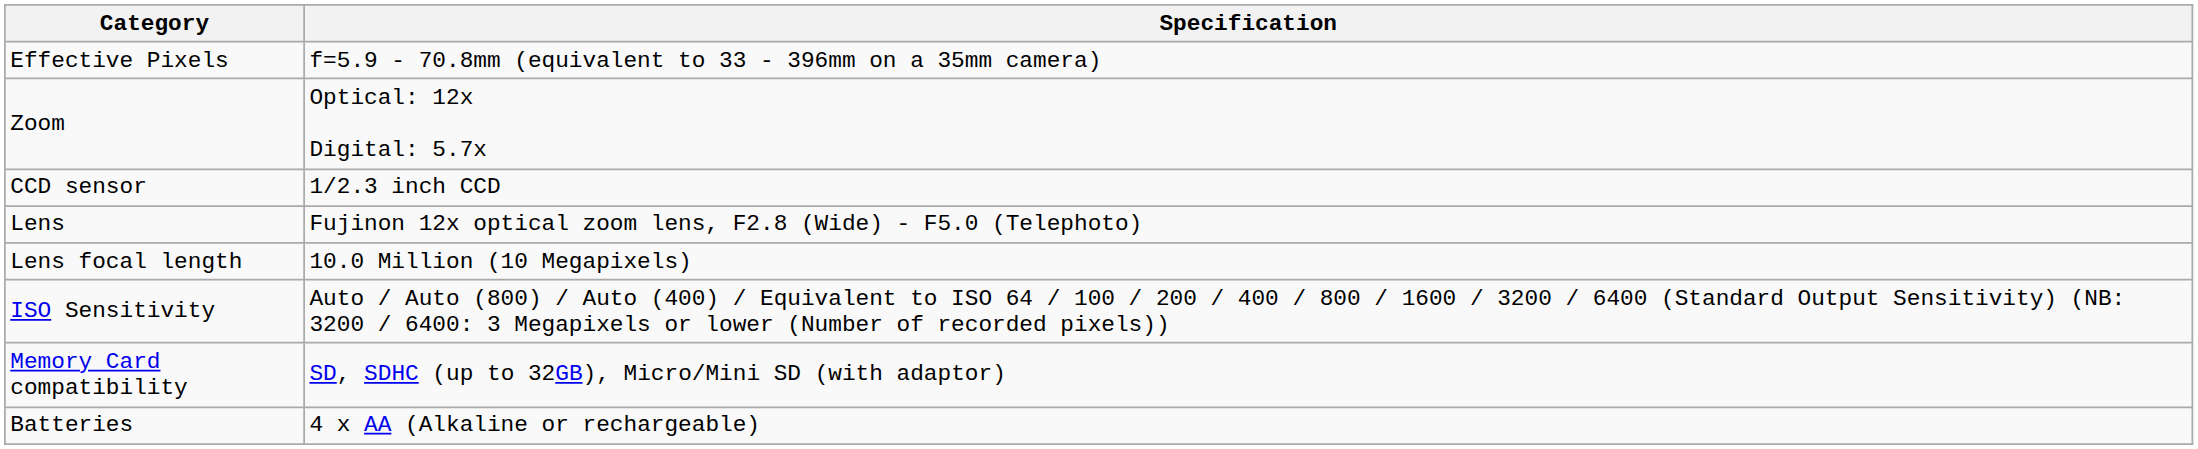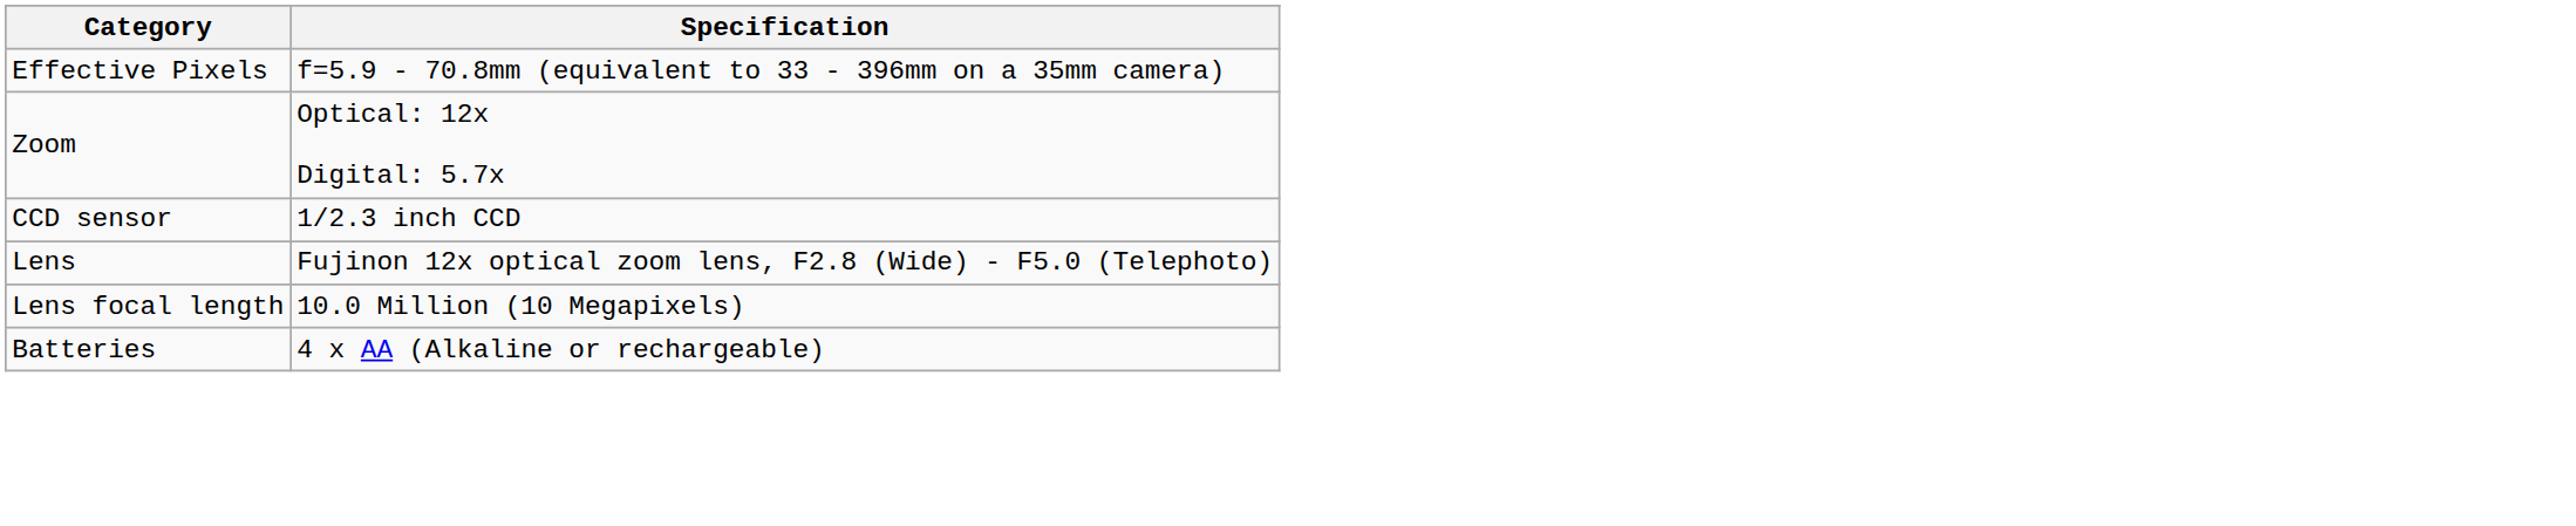- row: ISO Sensitivity | Auto / Auto (800) / Auto (400) / Equivalent to ISO 64 / 100 / 200 / 400 / 800 / 1600 / 3200 / 6400 (Standard Output Sensitivity) (NB: 3200 / 6400: 3 Megapixels or lower (Number of recorded pixels))
- row: Memory Card compatibility | SD, SDHC (up to 32GB), Micro/Mini SD (with adaptor)
